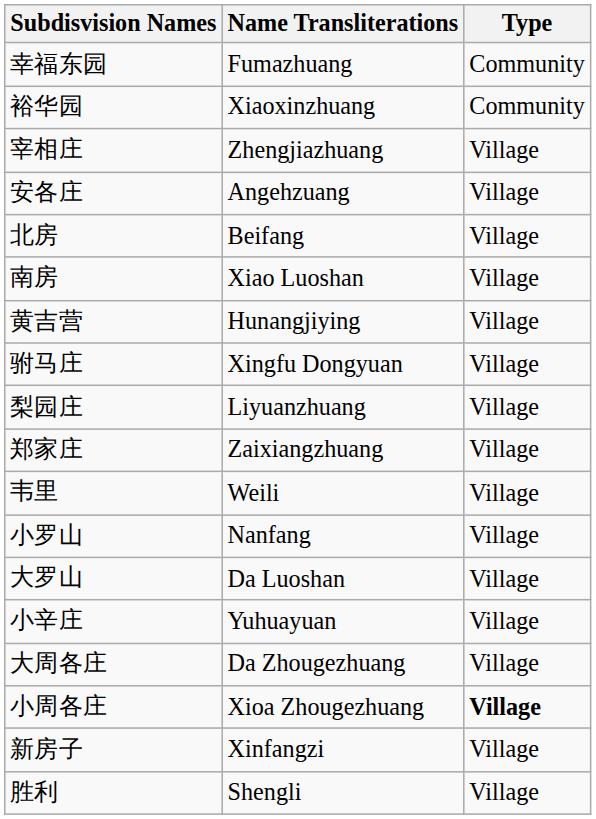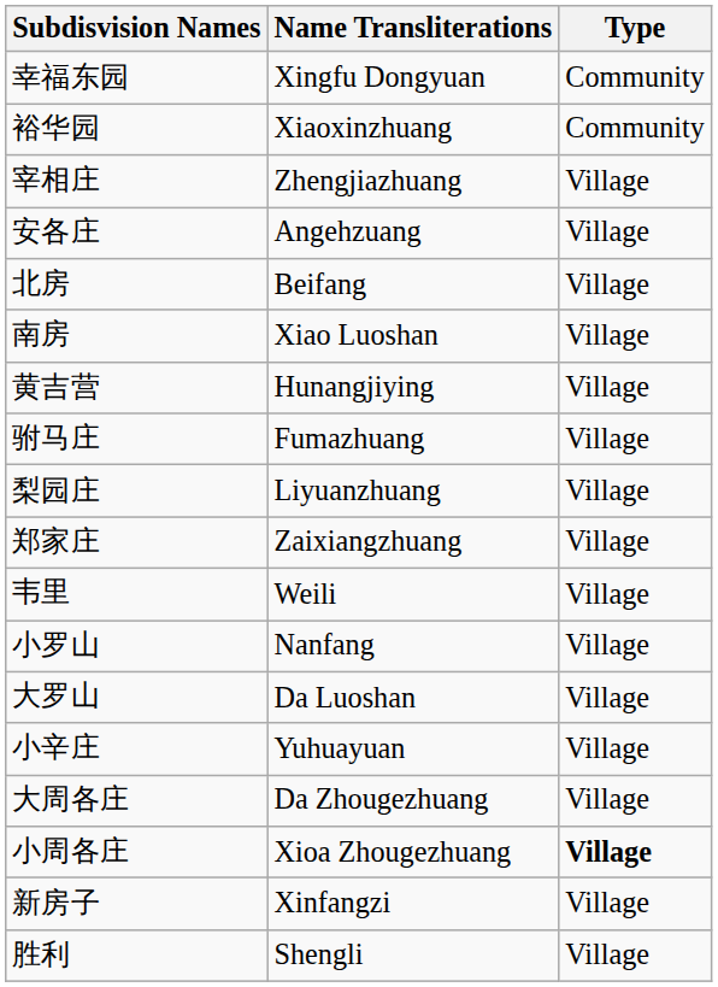幸福东园 | Name Transliterations: Fumazhuang -> Xingfu Dongyuan
驸马庄 | Name Transliterations: Xingfu Dongyuan -> Fumazhuang
